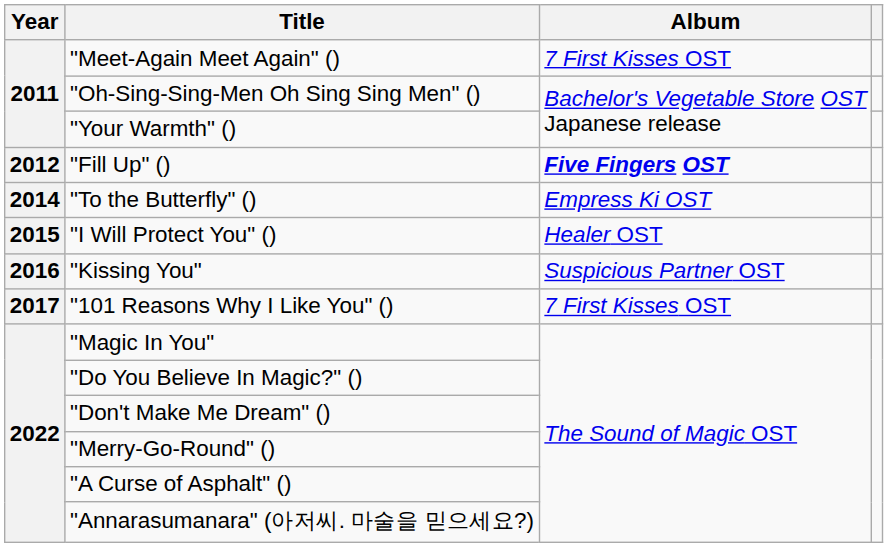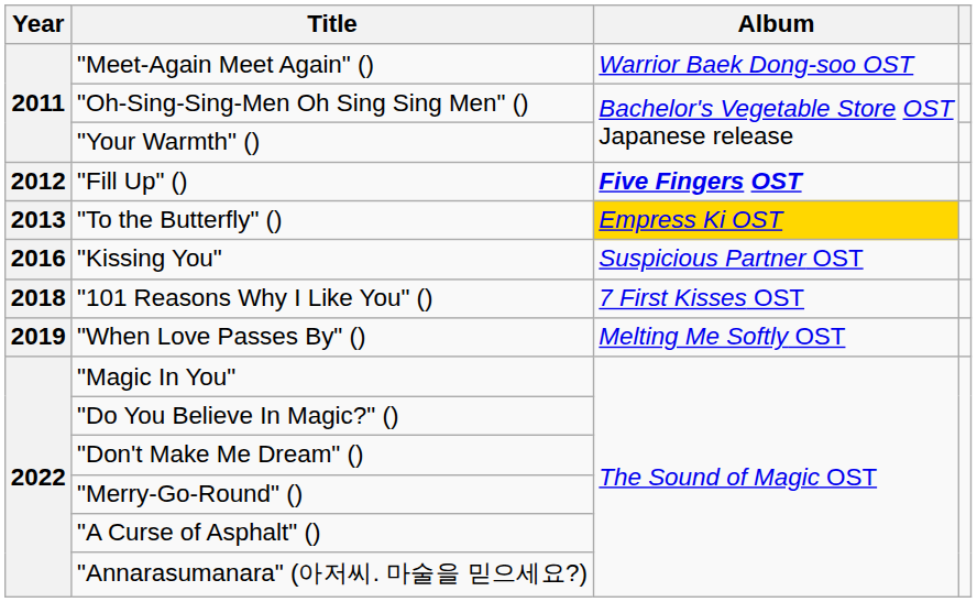"Meet-Again Meet Again" () | Album: 7 First Kisses OST -> Warrior Baek Dong-soo OST
"To the Butterfly" () | Year: 2014 -> 2013
"To the Butterfly" () | Album: no background -> gold background
- row: 2015 | "I Will Protect You" () | Healer OST
"101 Reasons Why I Like You" () | Year: 2017 -> 2018
+ row: 2019 | "When Love Passes By" () | Melting Me Softly OST
